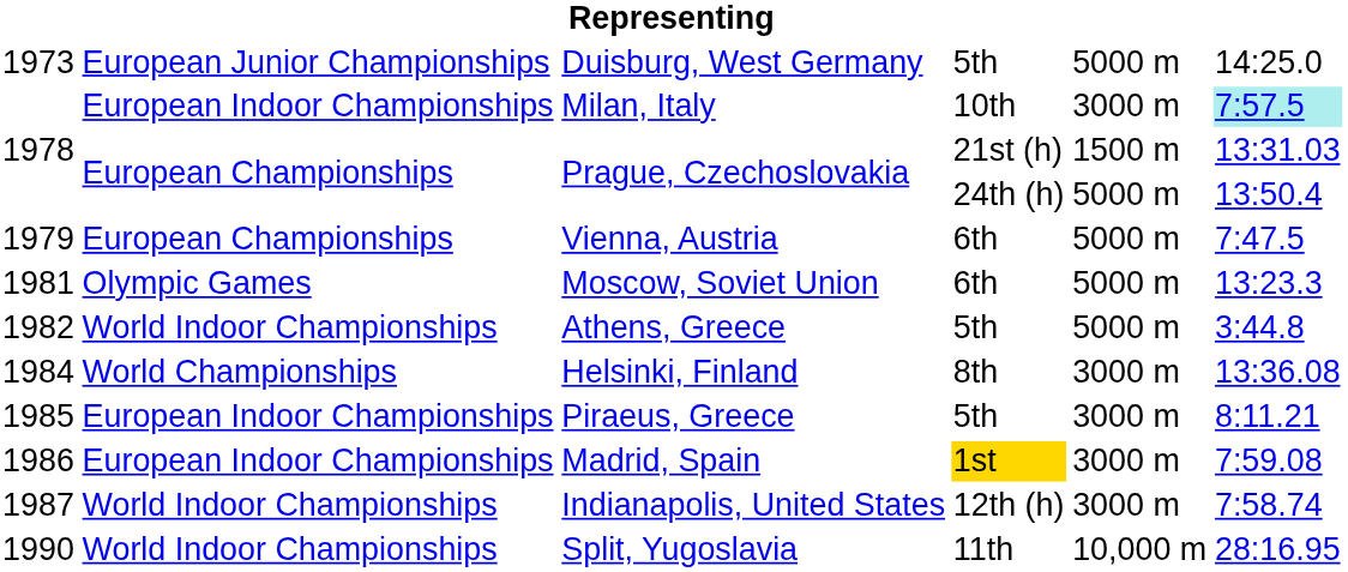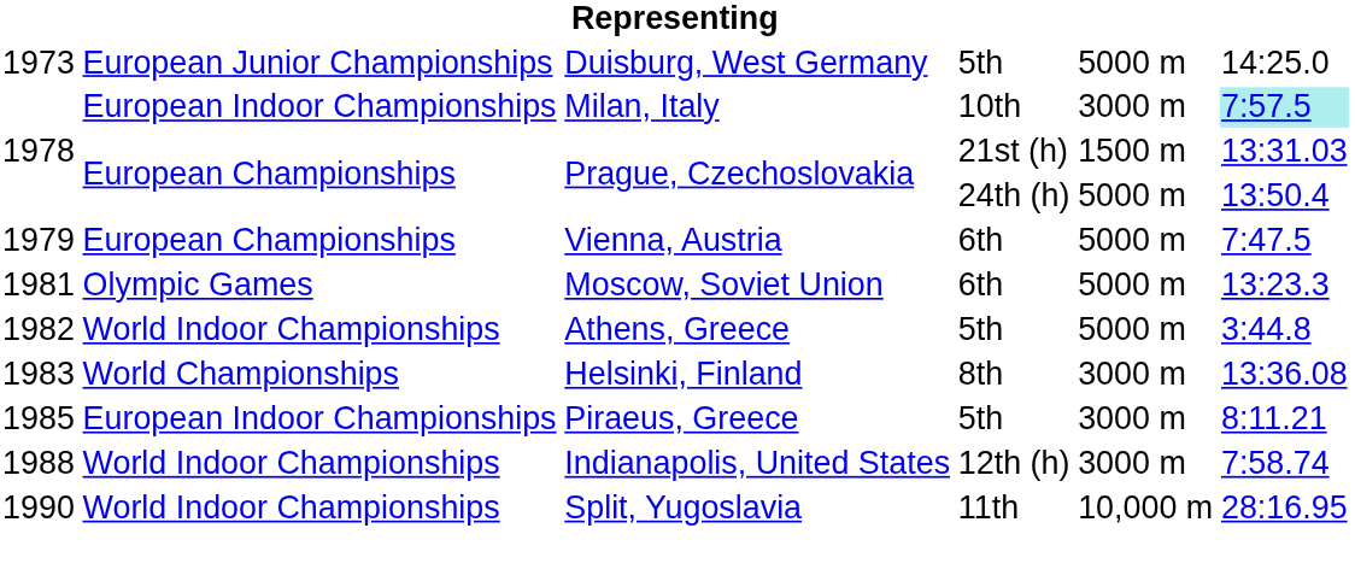Helsinki, Finland | column 1: 1984 -> 1983
- row: 1986 | European Indoor Championships | Madrid, Spain | 1st | 3000 m | 7:59.08
Indianapolis, United States | column 1: 1987 -> 1988
